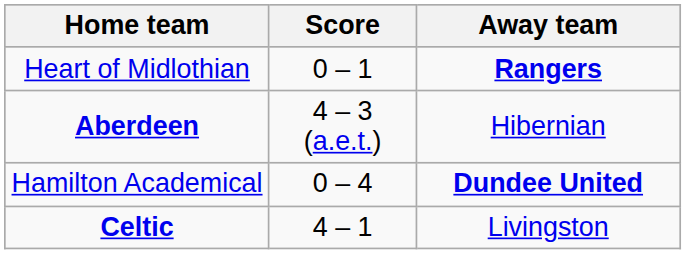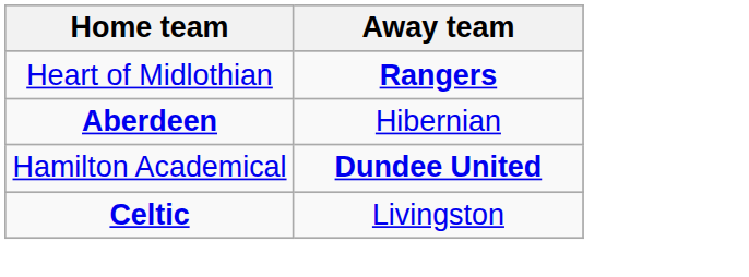- column: Score | 0 – 1 | 4 – 3 (a.e.t.) | 0 – 4 | 4 – 1
